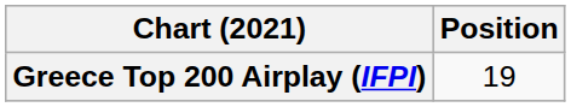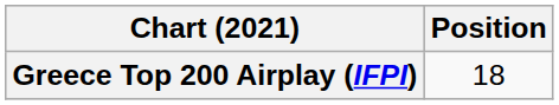Greece Top 200 Airplay (IFPI) | Position: 19 -> 18
